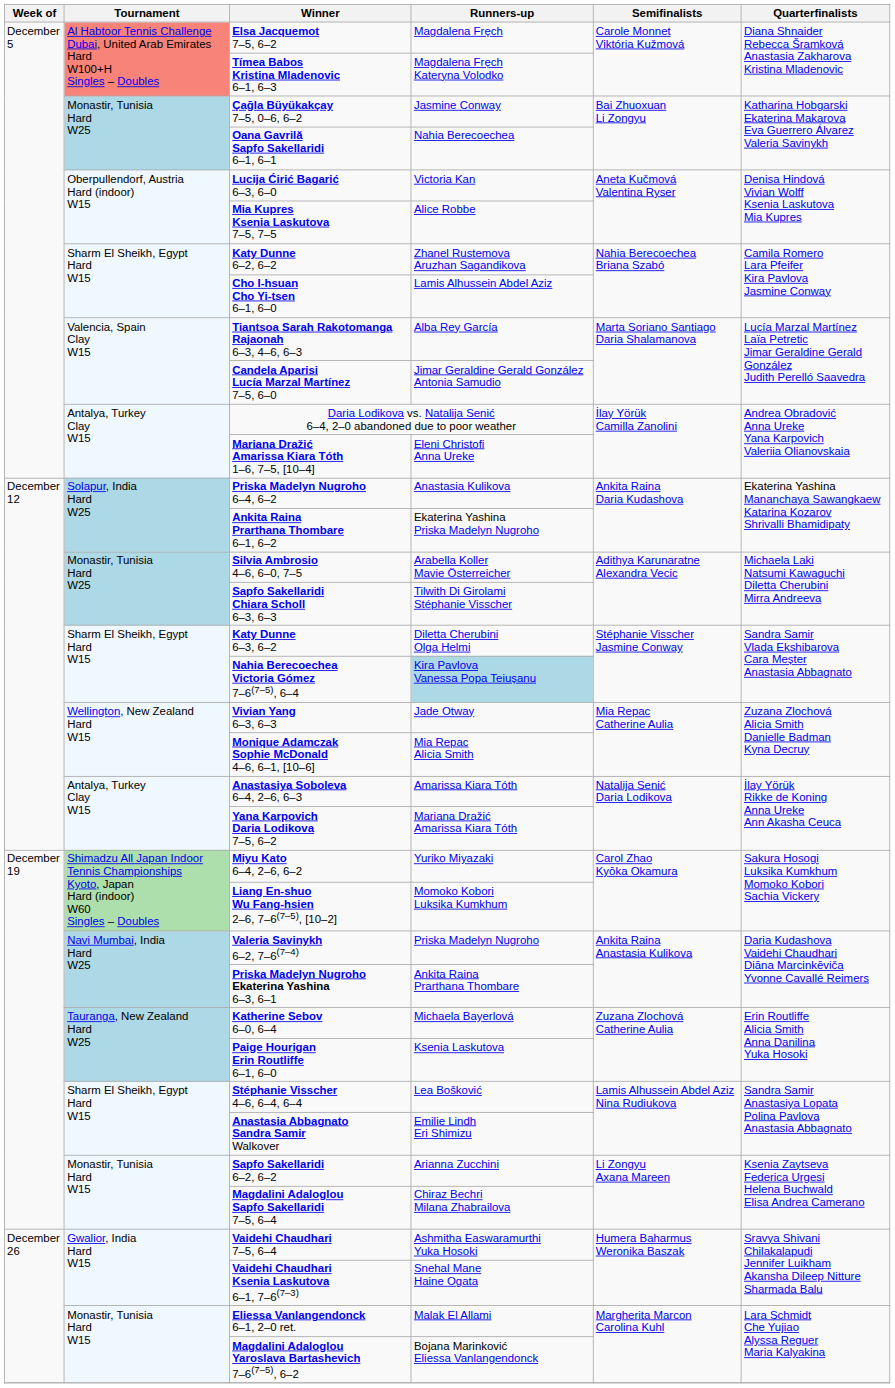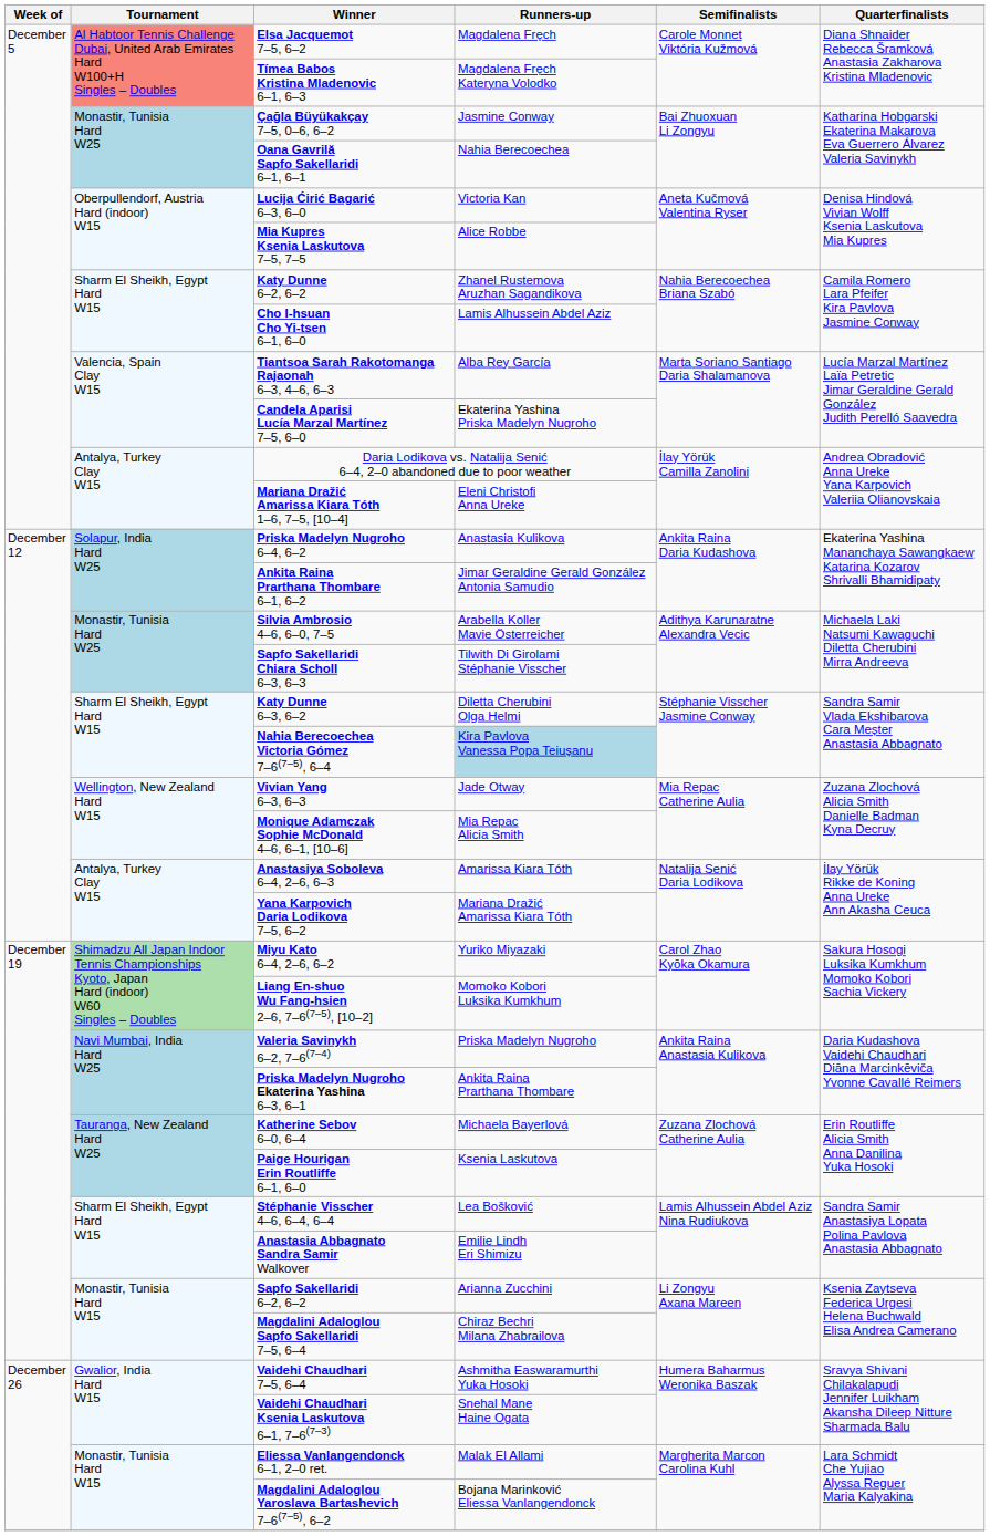Candela Aparisi Lucía Marzal Martínez 7–5, 6–0 | Runners-up: Jimar Geraldine Gerald González Antonia Samudio -> Ekaterina Yashina Priska Madelyn Nugroho
Ankita Raina Prarthana Thombare 6–1, 6–2 | Runners-up: Ekaterina Yashina Priska Madelyn Nugroho -> Jimar Geraldine Gerald González Antonia Samudio
